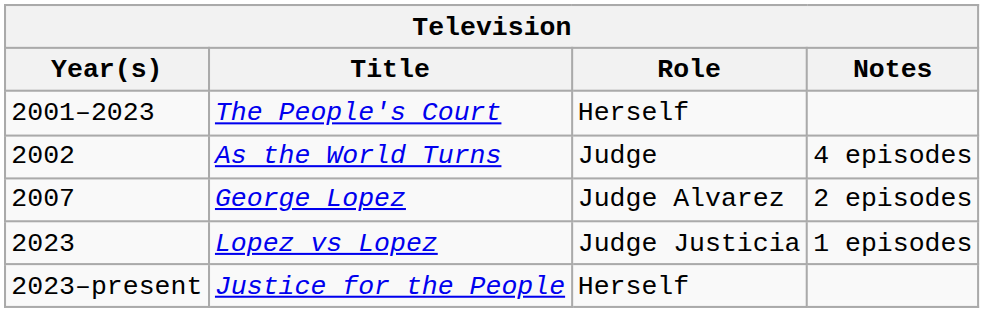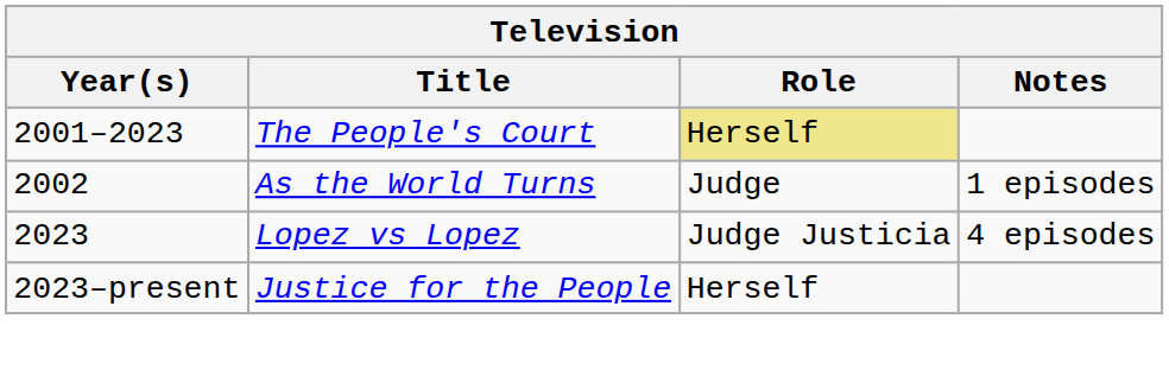The People's Court | Role: no background -> khaki background
As the World Turns | Notes: 4 episodes -> 1 episodes
- row: 2007 | George Lopez | Judge Alvarez | 2 episodes
Lopez vs Lopez | Notes: 1 episodes -> 4 episodes
